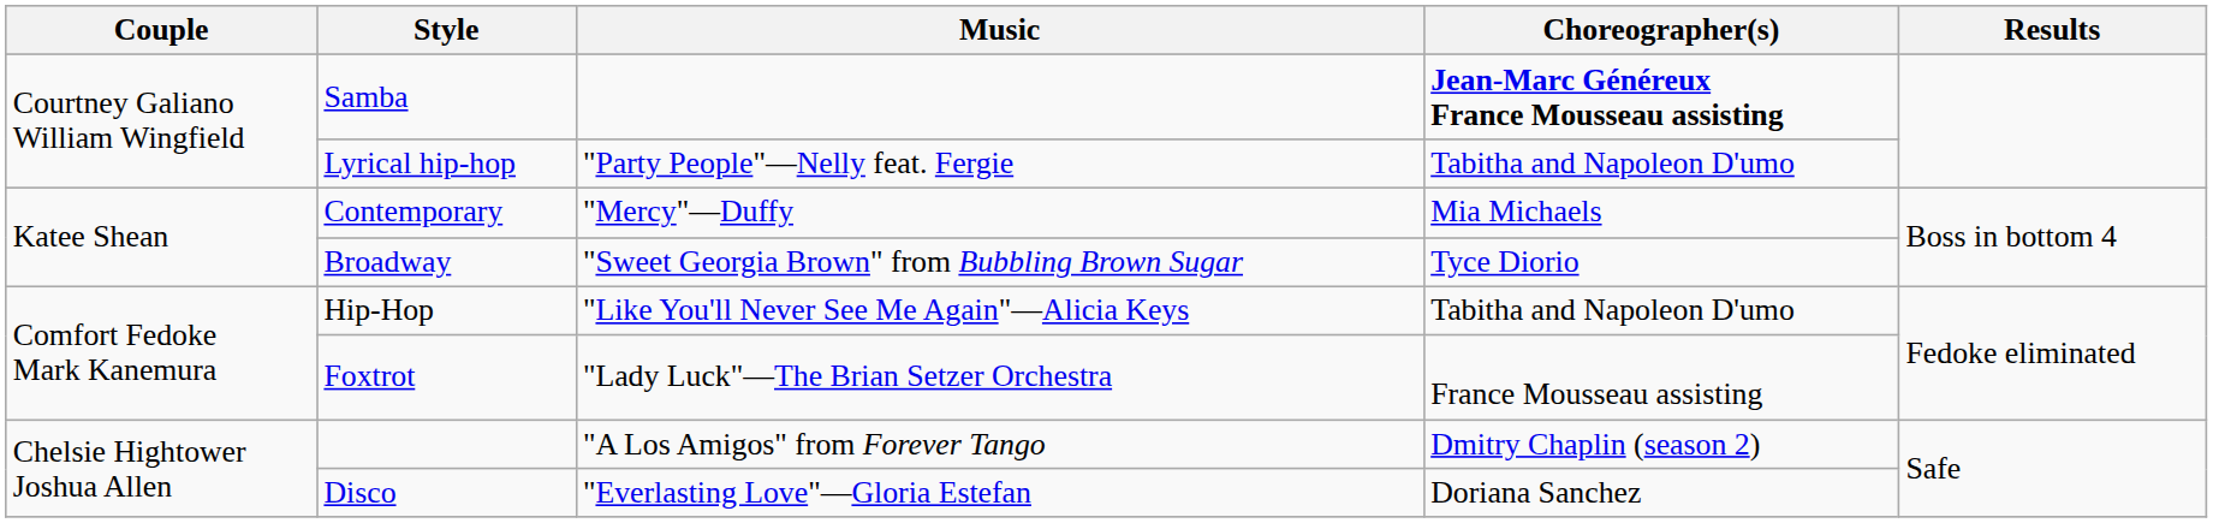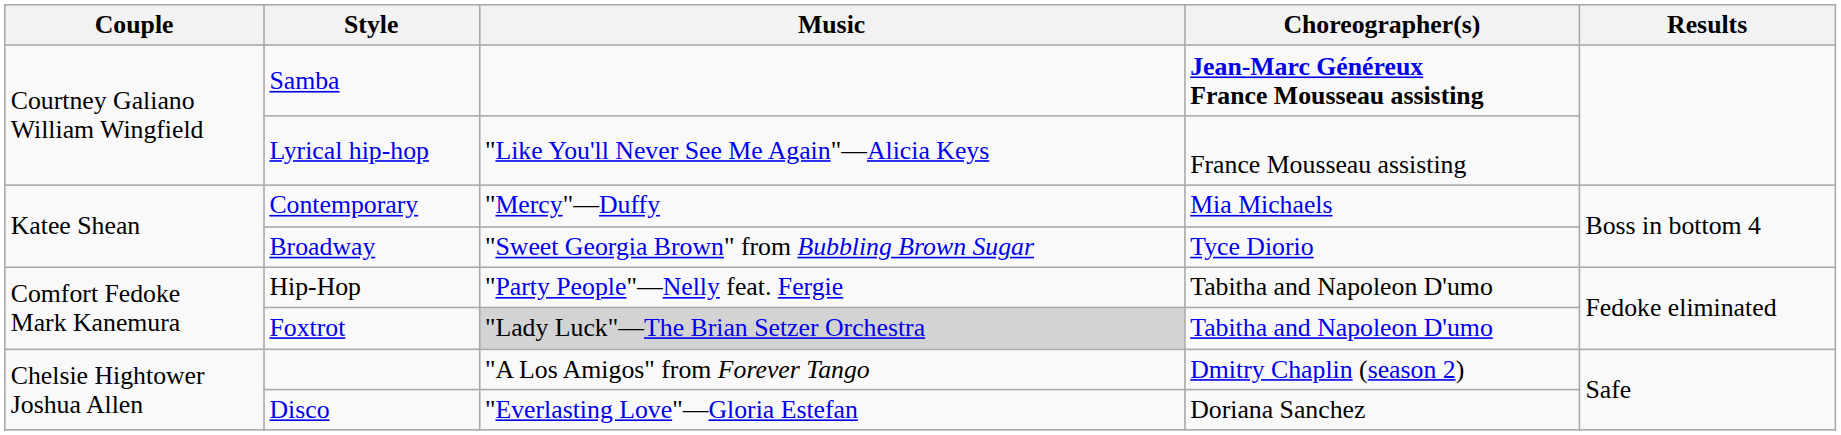Lyrical hip-hop | Music: "Party People"—Nelly feat. Fergie -> "Like You'll Never See Me Again"—Alicia Keys
Lyrical hip-hop | Choreographer(s): Tabitha and Napoleon D'umo -> France Mousseau assisting
Hip-Hop | Music: "Like You'll Never See Me Again"—Alicia Keys -> "Party People"—Nelly feat. Fergie
Foxtrot | Music: no background -> lightgrey background
Foxtrot | Choreographer(s): France Mousseau assisting -> Tabitha and Napoleon D'umo
